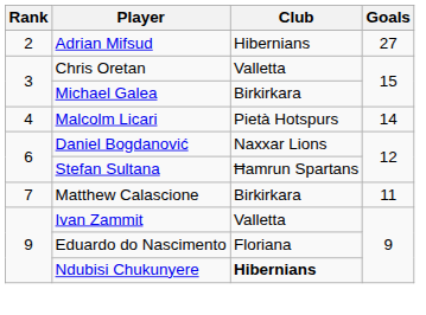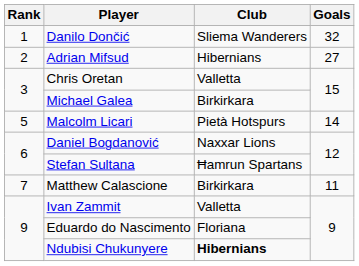+ row: 1 | Danilo Dončić | Sliema Wanderers | 32
Malcolm Licari | Rank: 4 -> 5
